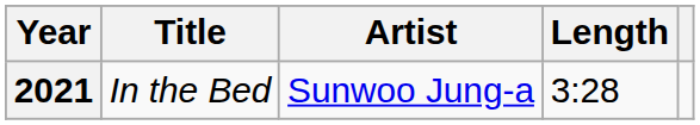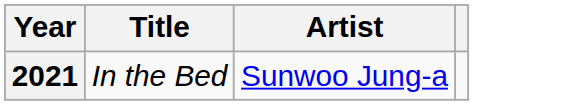- column: Length | 3:28
